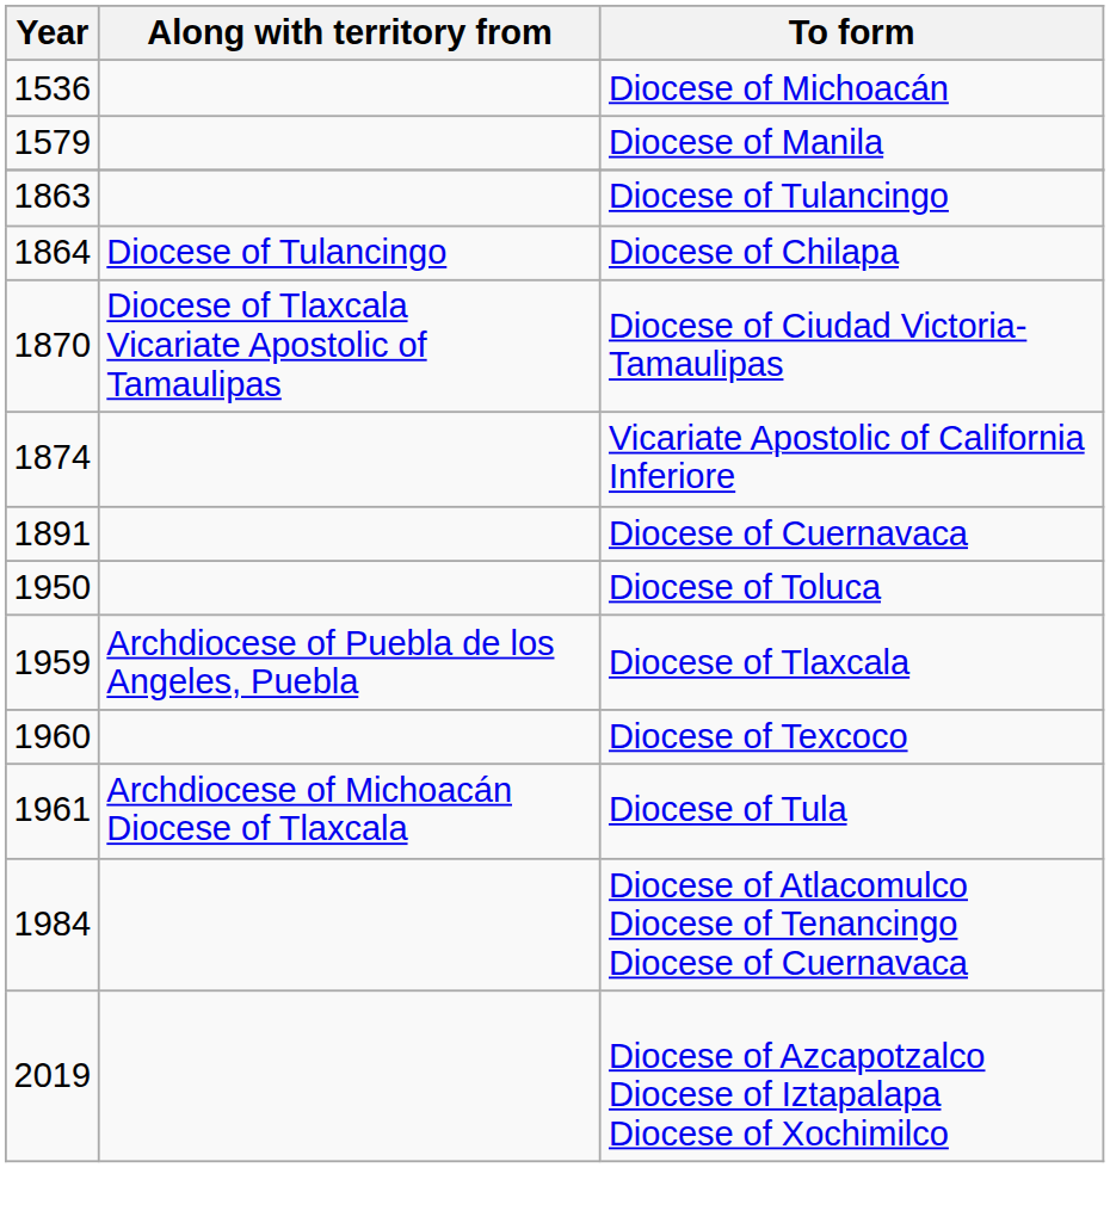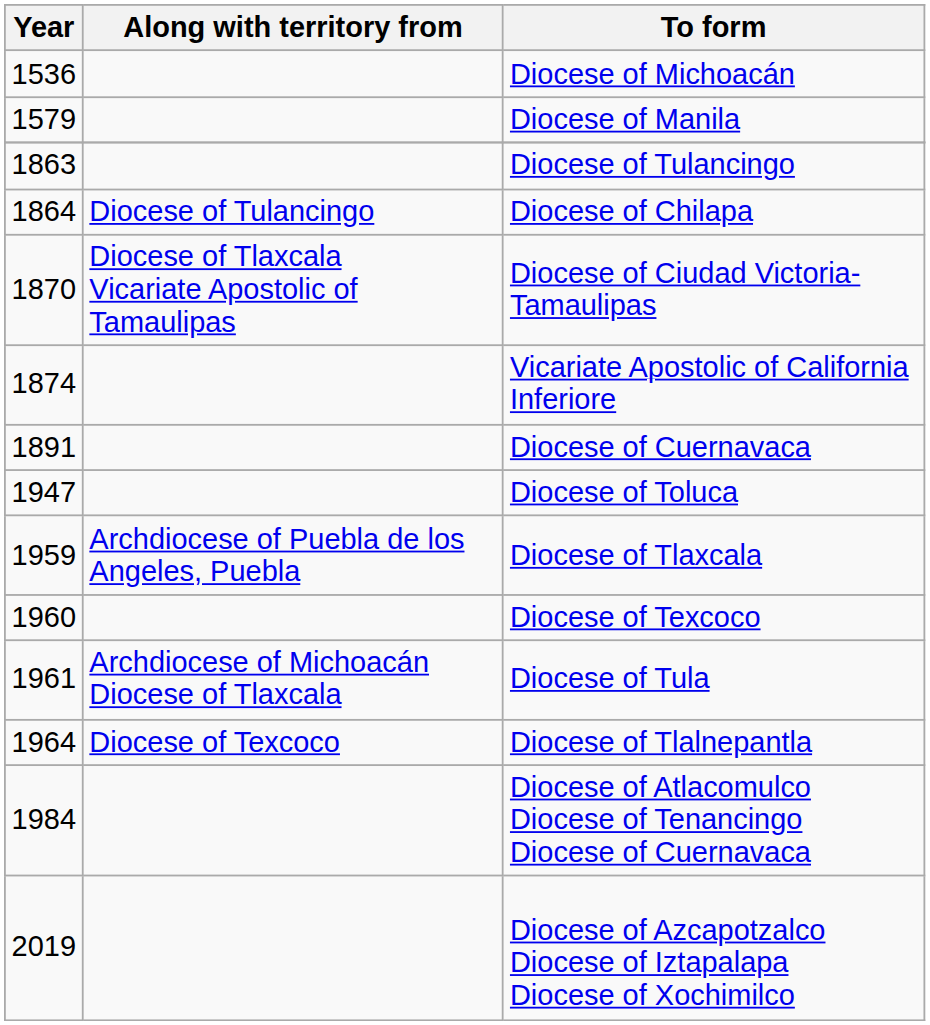Diocese of Toluca | Year: 1950 -> 1947
+ row: 1964 | Diocese of Texcoco | Diocese of Tlalnepantla
